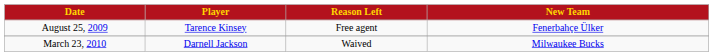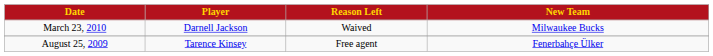rows swapped: August 25, 2009 <-> March 23, 2010
